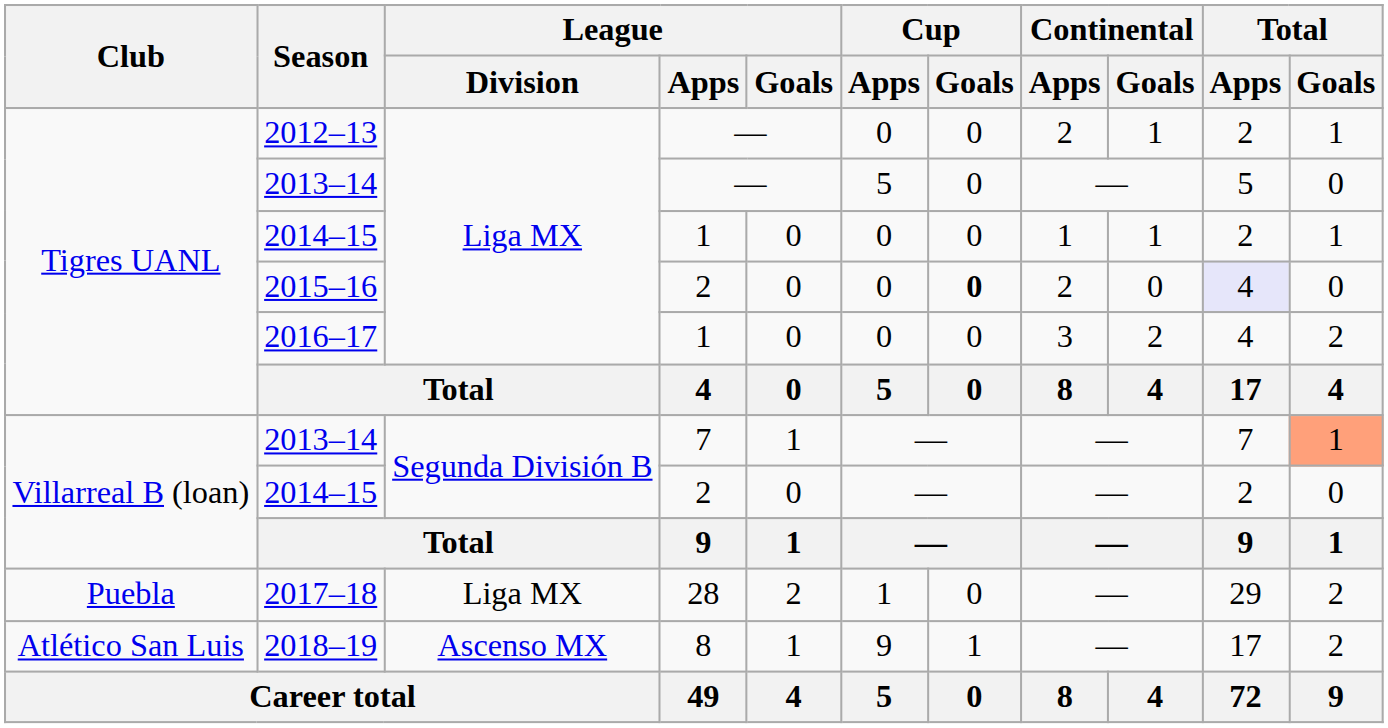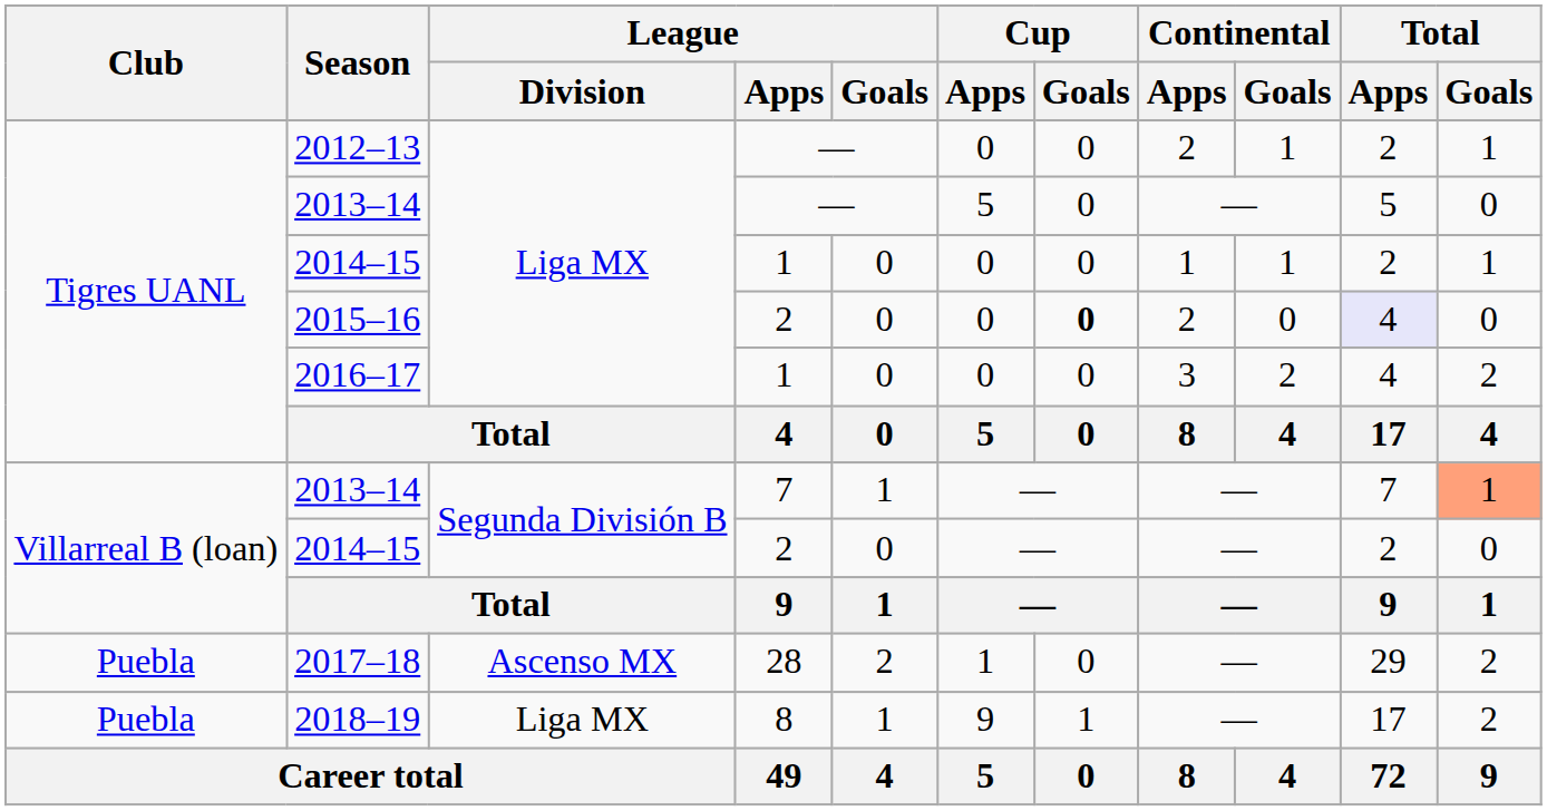2017–18 | League / Division: Liga MX -> Ascenso MX
2018–19 | Club: Atlético San Luis -> Puebla
2018–19 | League / Division: Ascenso MX -> Liga MX
